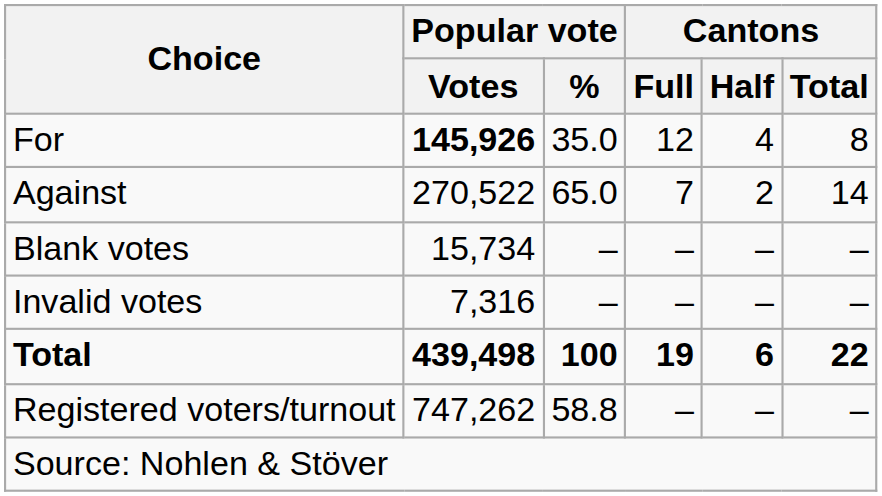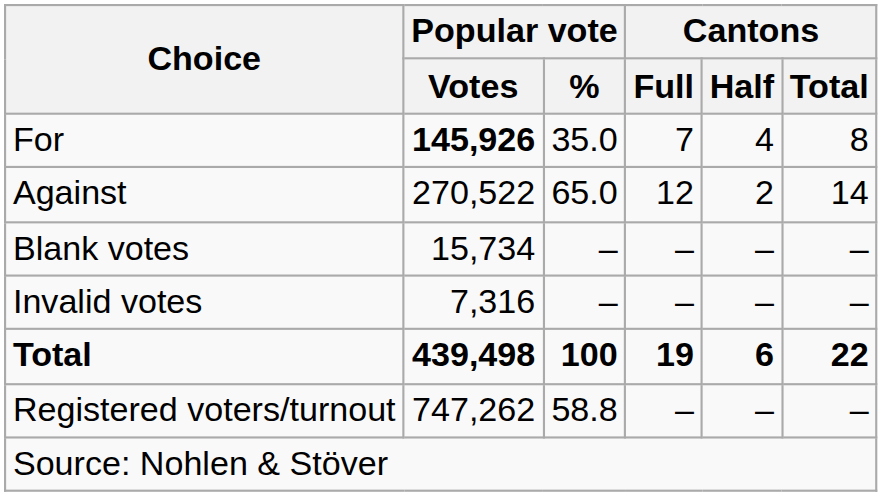For | Cantons / Full: 12 -> 7
Against | Cantons / Full: 7 -> 12
